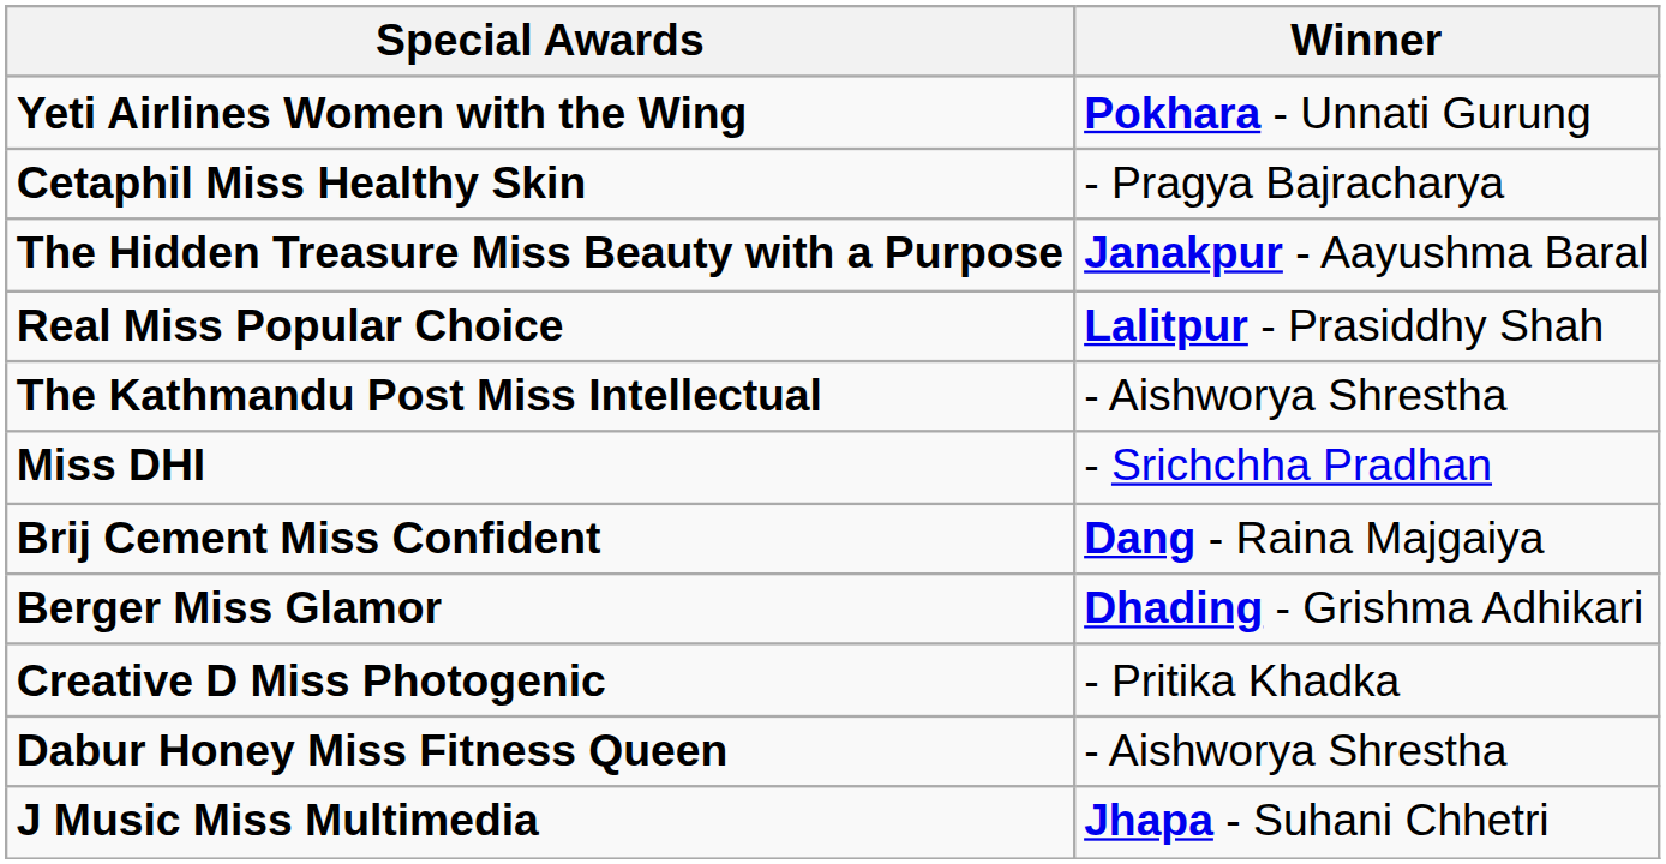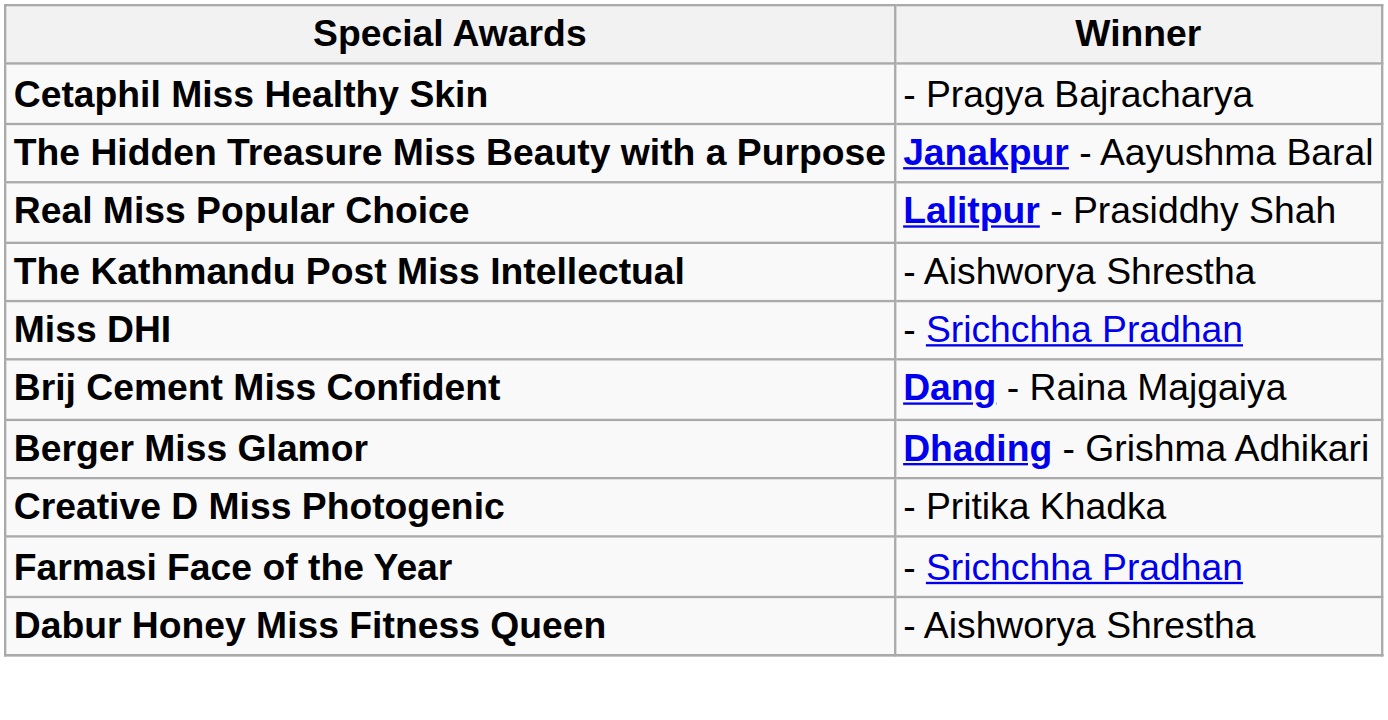- row: Yeti Airlines Women with the Wing | Pokhara - Unnati Gurung
+ row: Farmasi Face of the Year | - Srichchha Pradhan
- row: J Music Miss Multimedia | Jhapa - Suhani Chhetri
